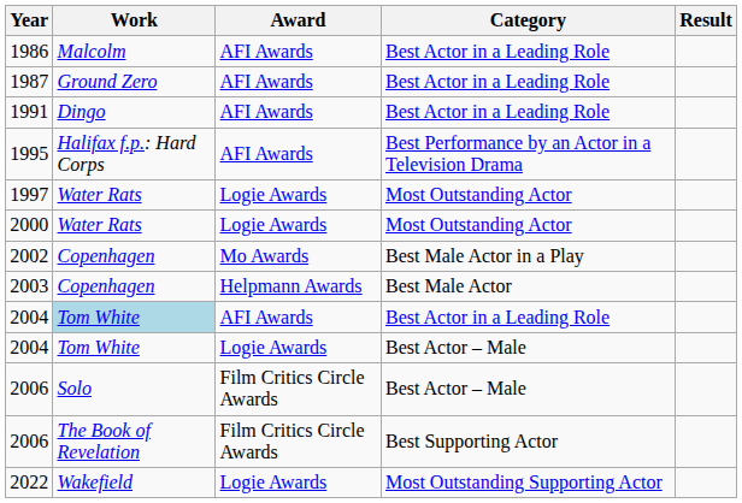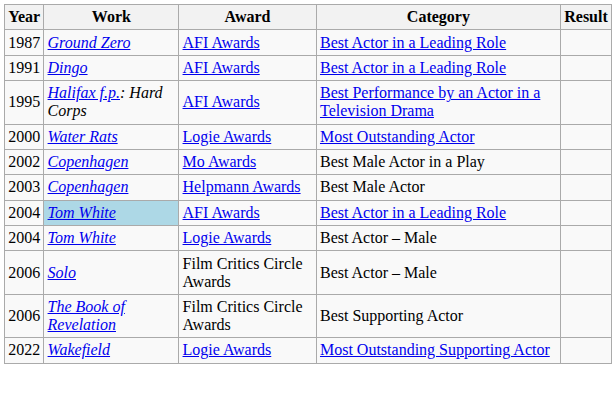- row: 1986 | Malcolm | AFI Awards | Best Actor in a Leading Role
- row: 1997 | Water Rats | Logie Awards | Most Outstanding Actor
